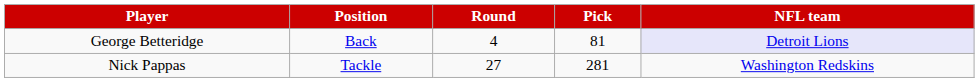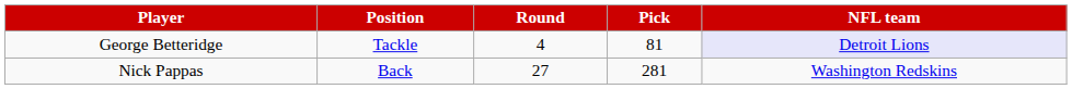George Betteridge | Position: Back -> Tackle
Nick Pappas | Position: Tackle -> Back
